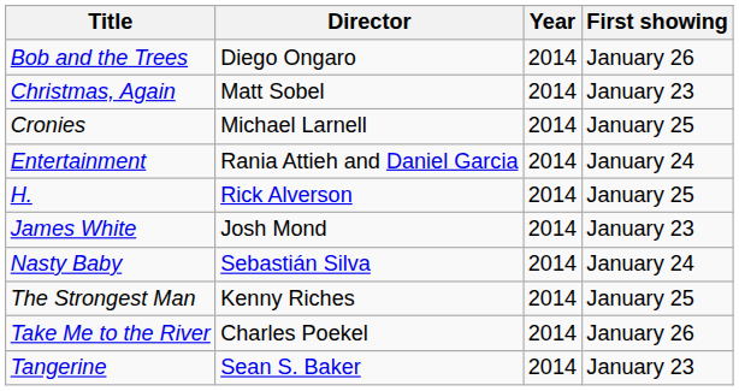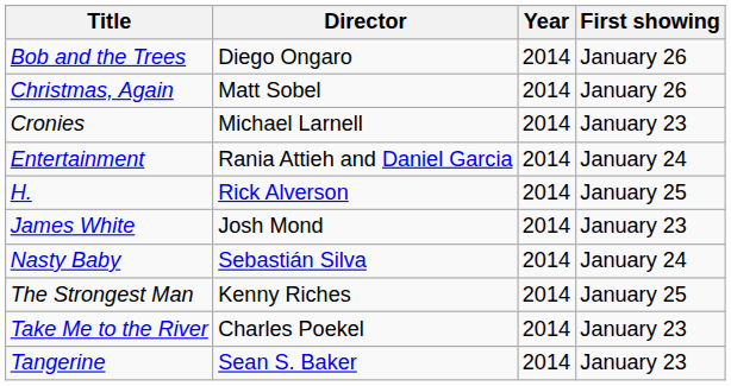Christmas, Again | First showing: January 23 -> January 26
Cronies | First showing: January 25 -> January 23
Take Me to the River | First showing: January 26 -> January 23
